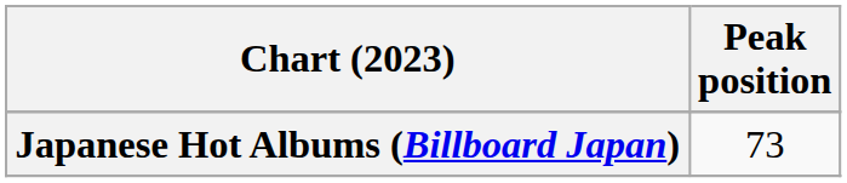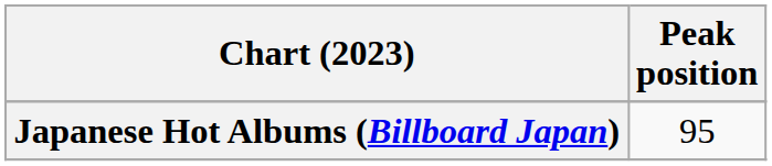Japanese Hot Albums (Billboard Japan) | Peak position: 73 -> 95
